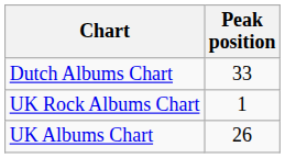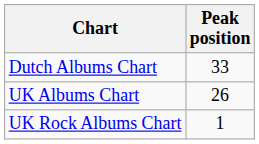rows swapped: UK Albums Chart <-> UK Rock Albums Chart
